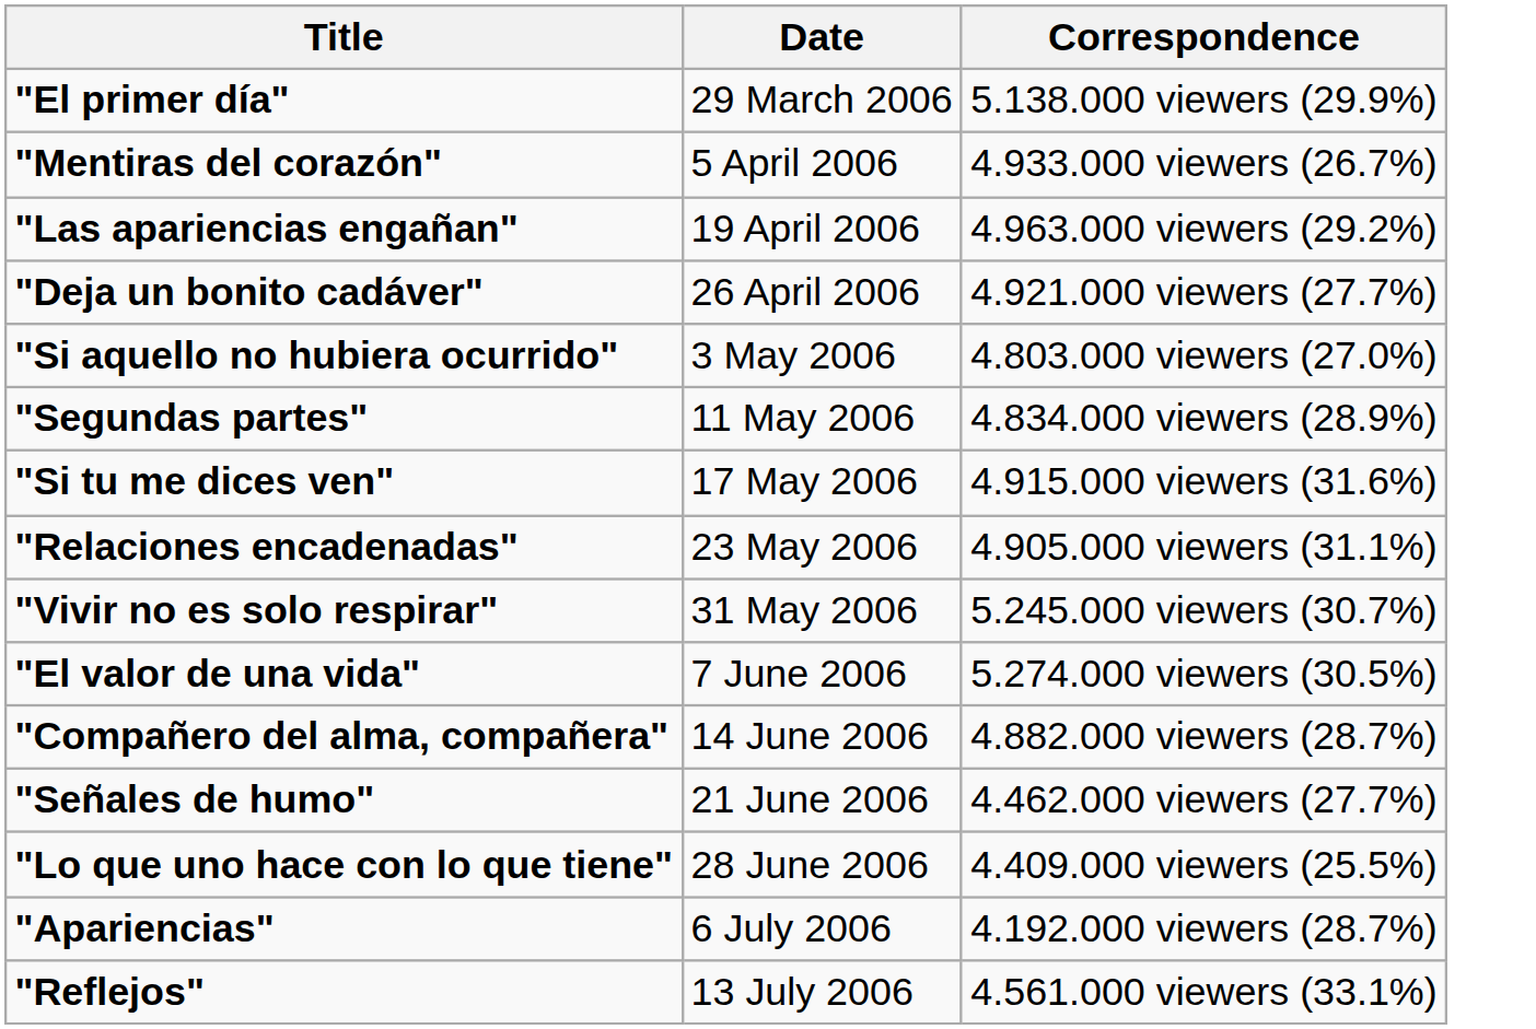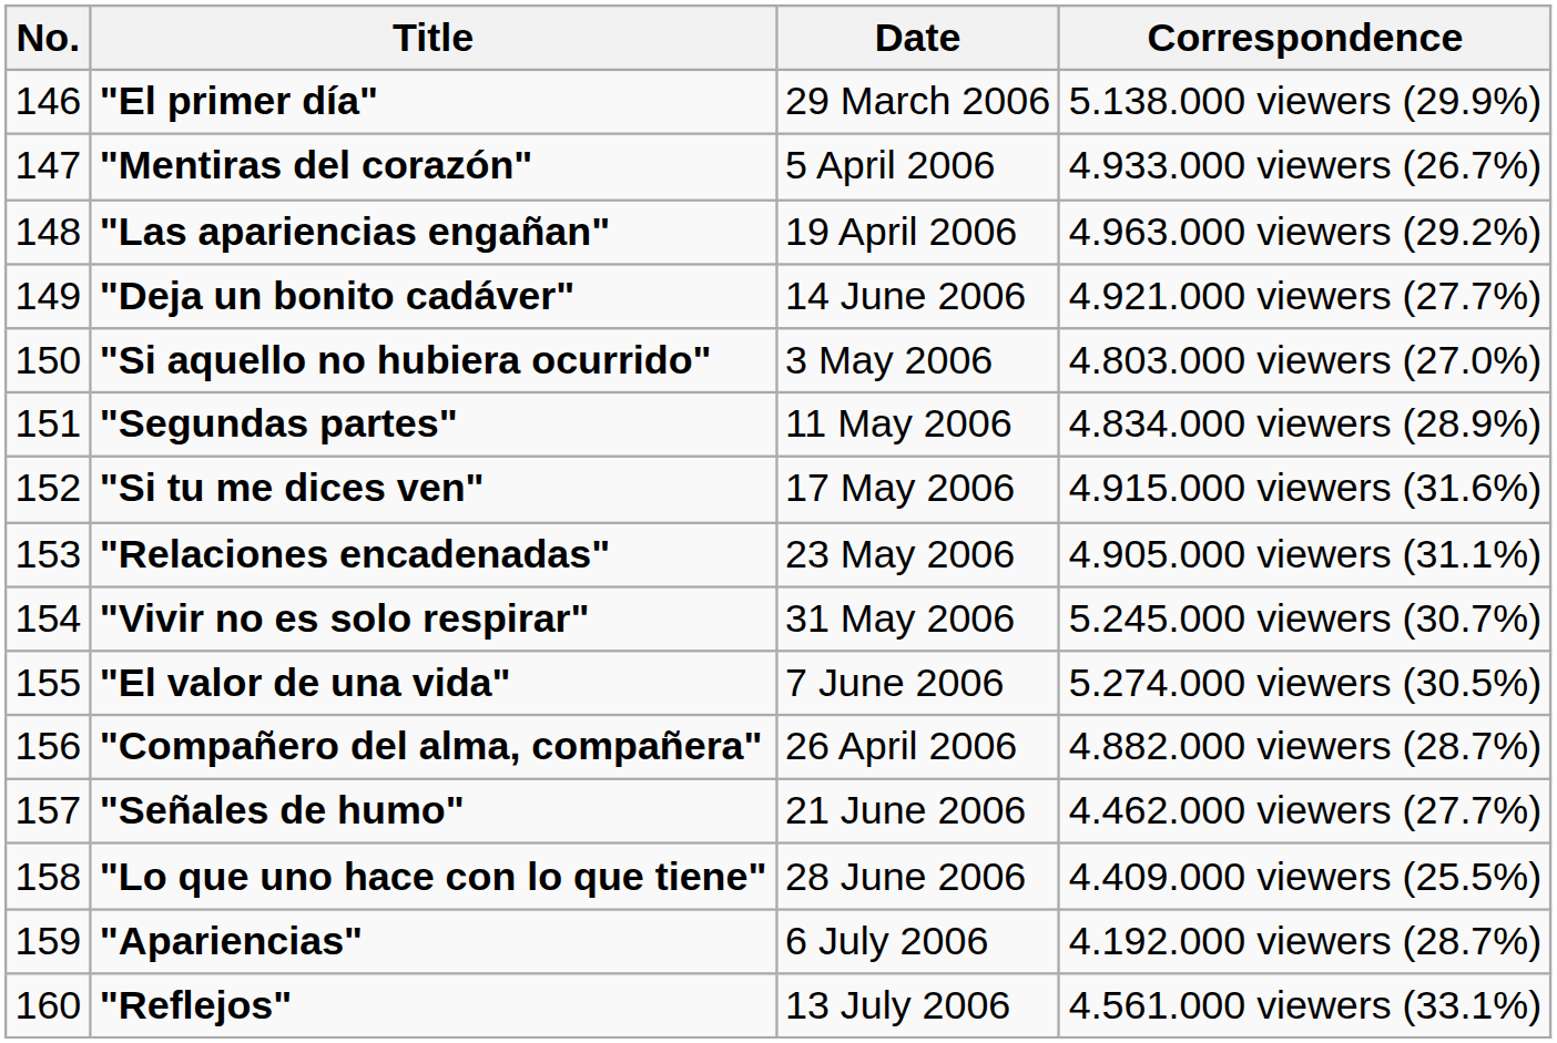+ column: No. | 146 | 147 | 148 | 149 | 150 | 151 | 152 | 153 | 154 | 155 | 156 | 157 | 158 | 159 | 160
"Deja un bonito cadáver" | Date: 26 April 2006 -> 14 June 2006
"Compañero del alma, compañera" | Date: 14 June 2006 -> 26 April 2006
